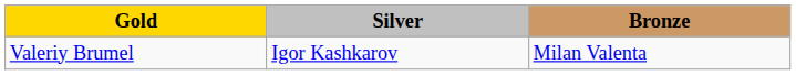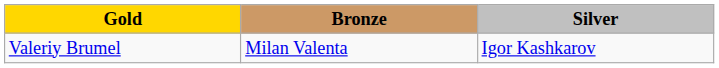columns swapped: Silver <-> Bronze
